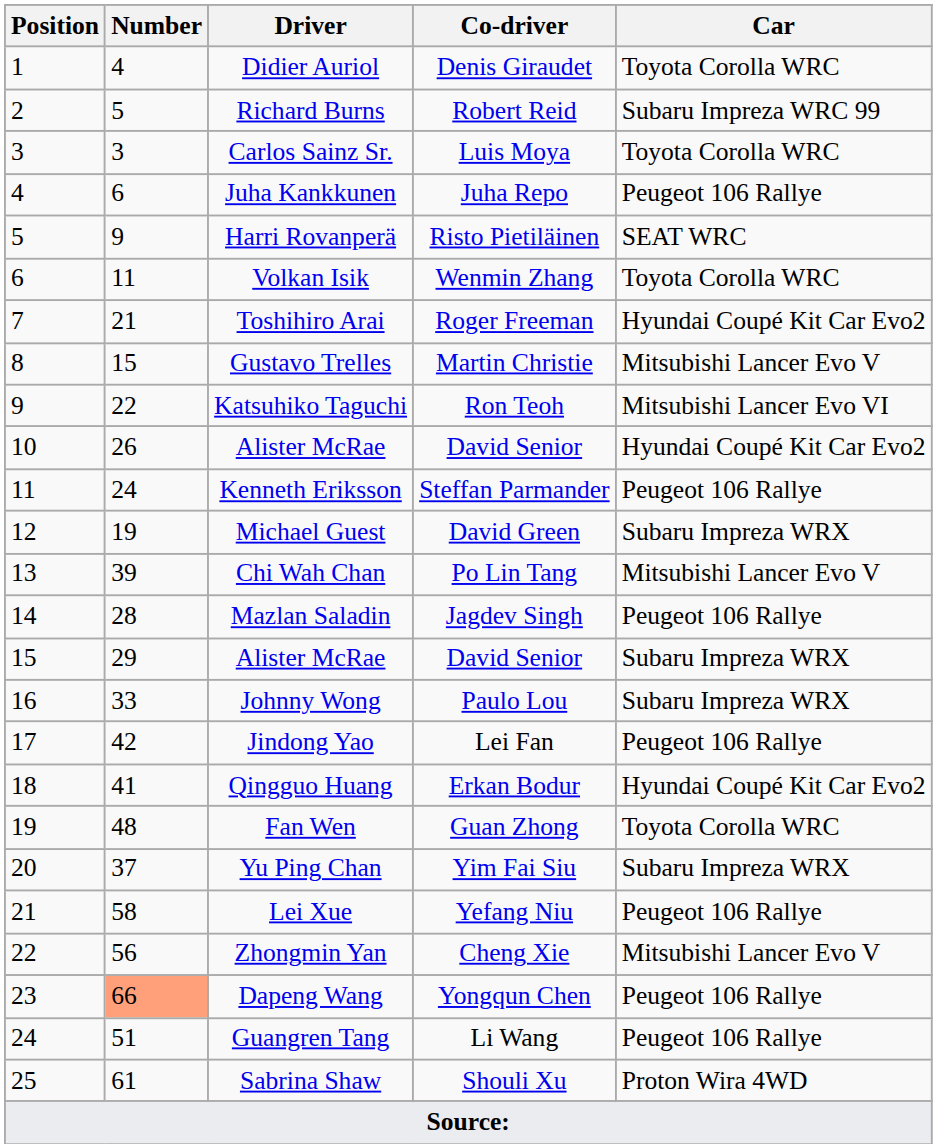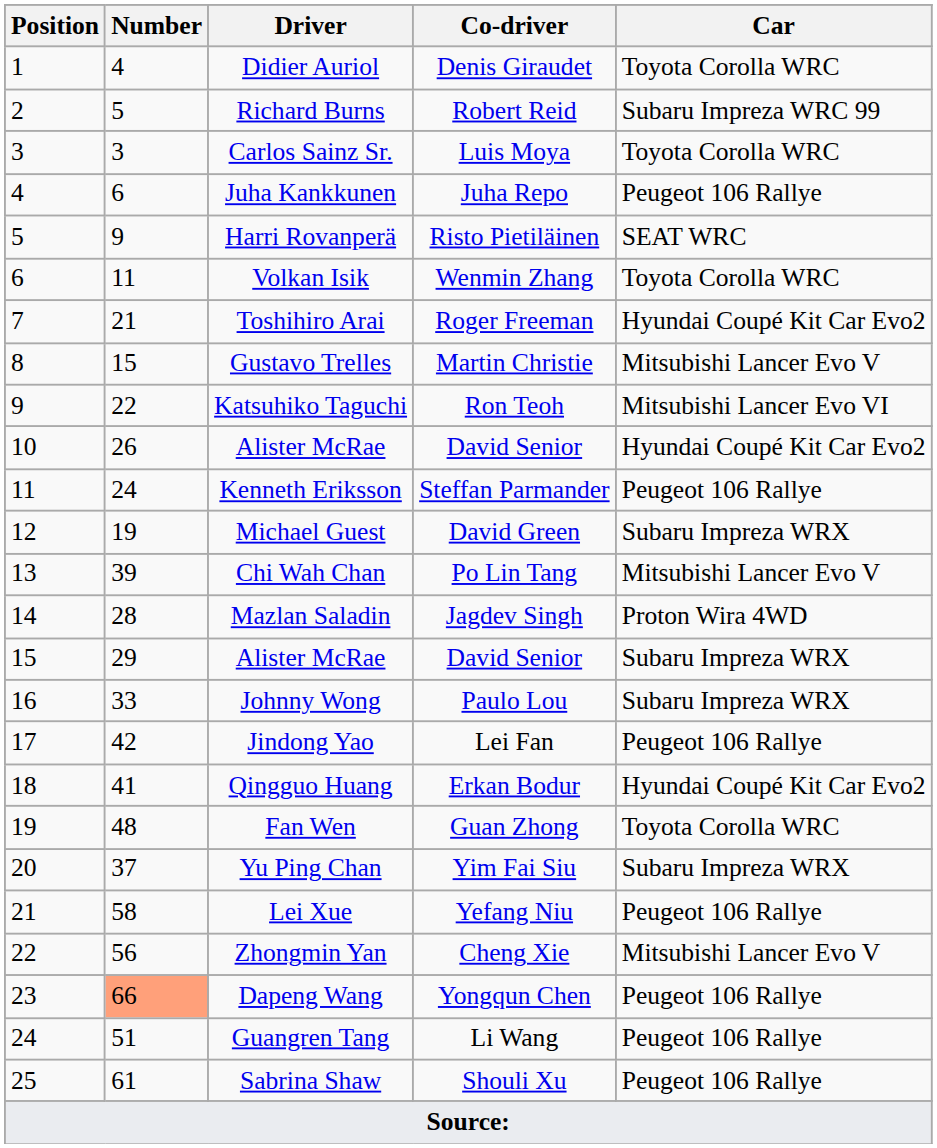Mazlan Saladin | Car: Peugeot 106 Rallye -> Proton Wira 4WD
Sabrina Shaw | Car: Proton Wira 4WD -> Peugeot 106 Rallye
